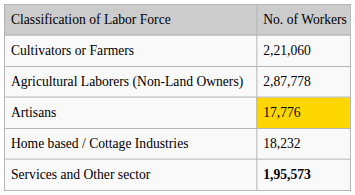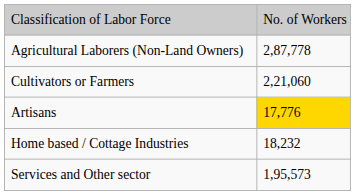rows swapped: Cultivators or Farmers <-> Agricultural Laborers (Non-Land Owners)
Services and Other sector | column 2: bold -> normal
